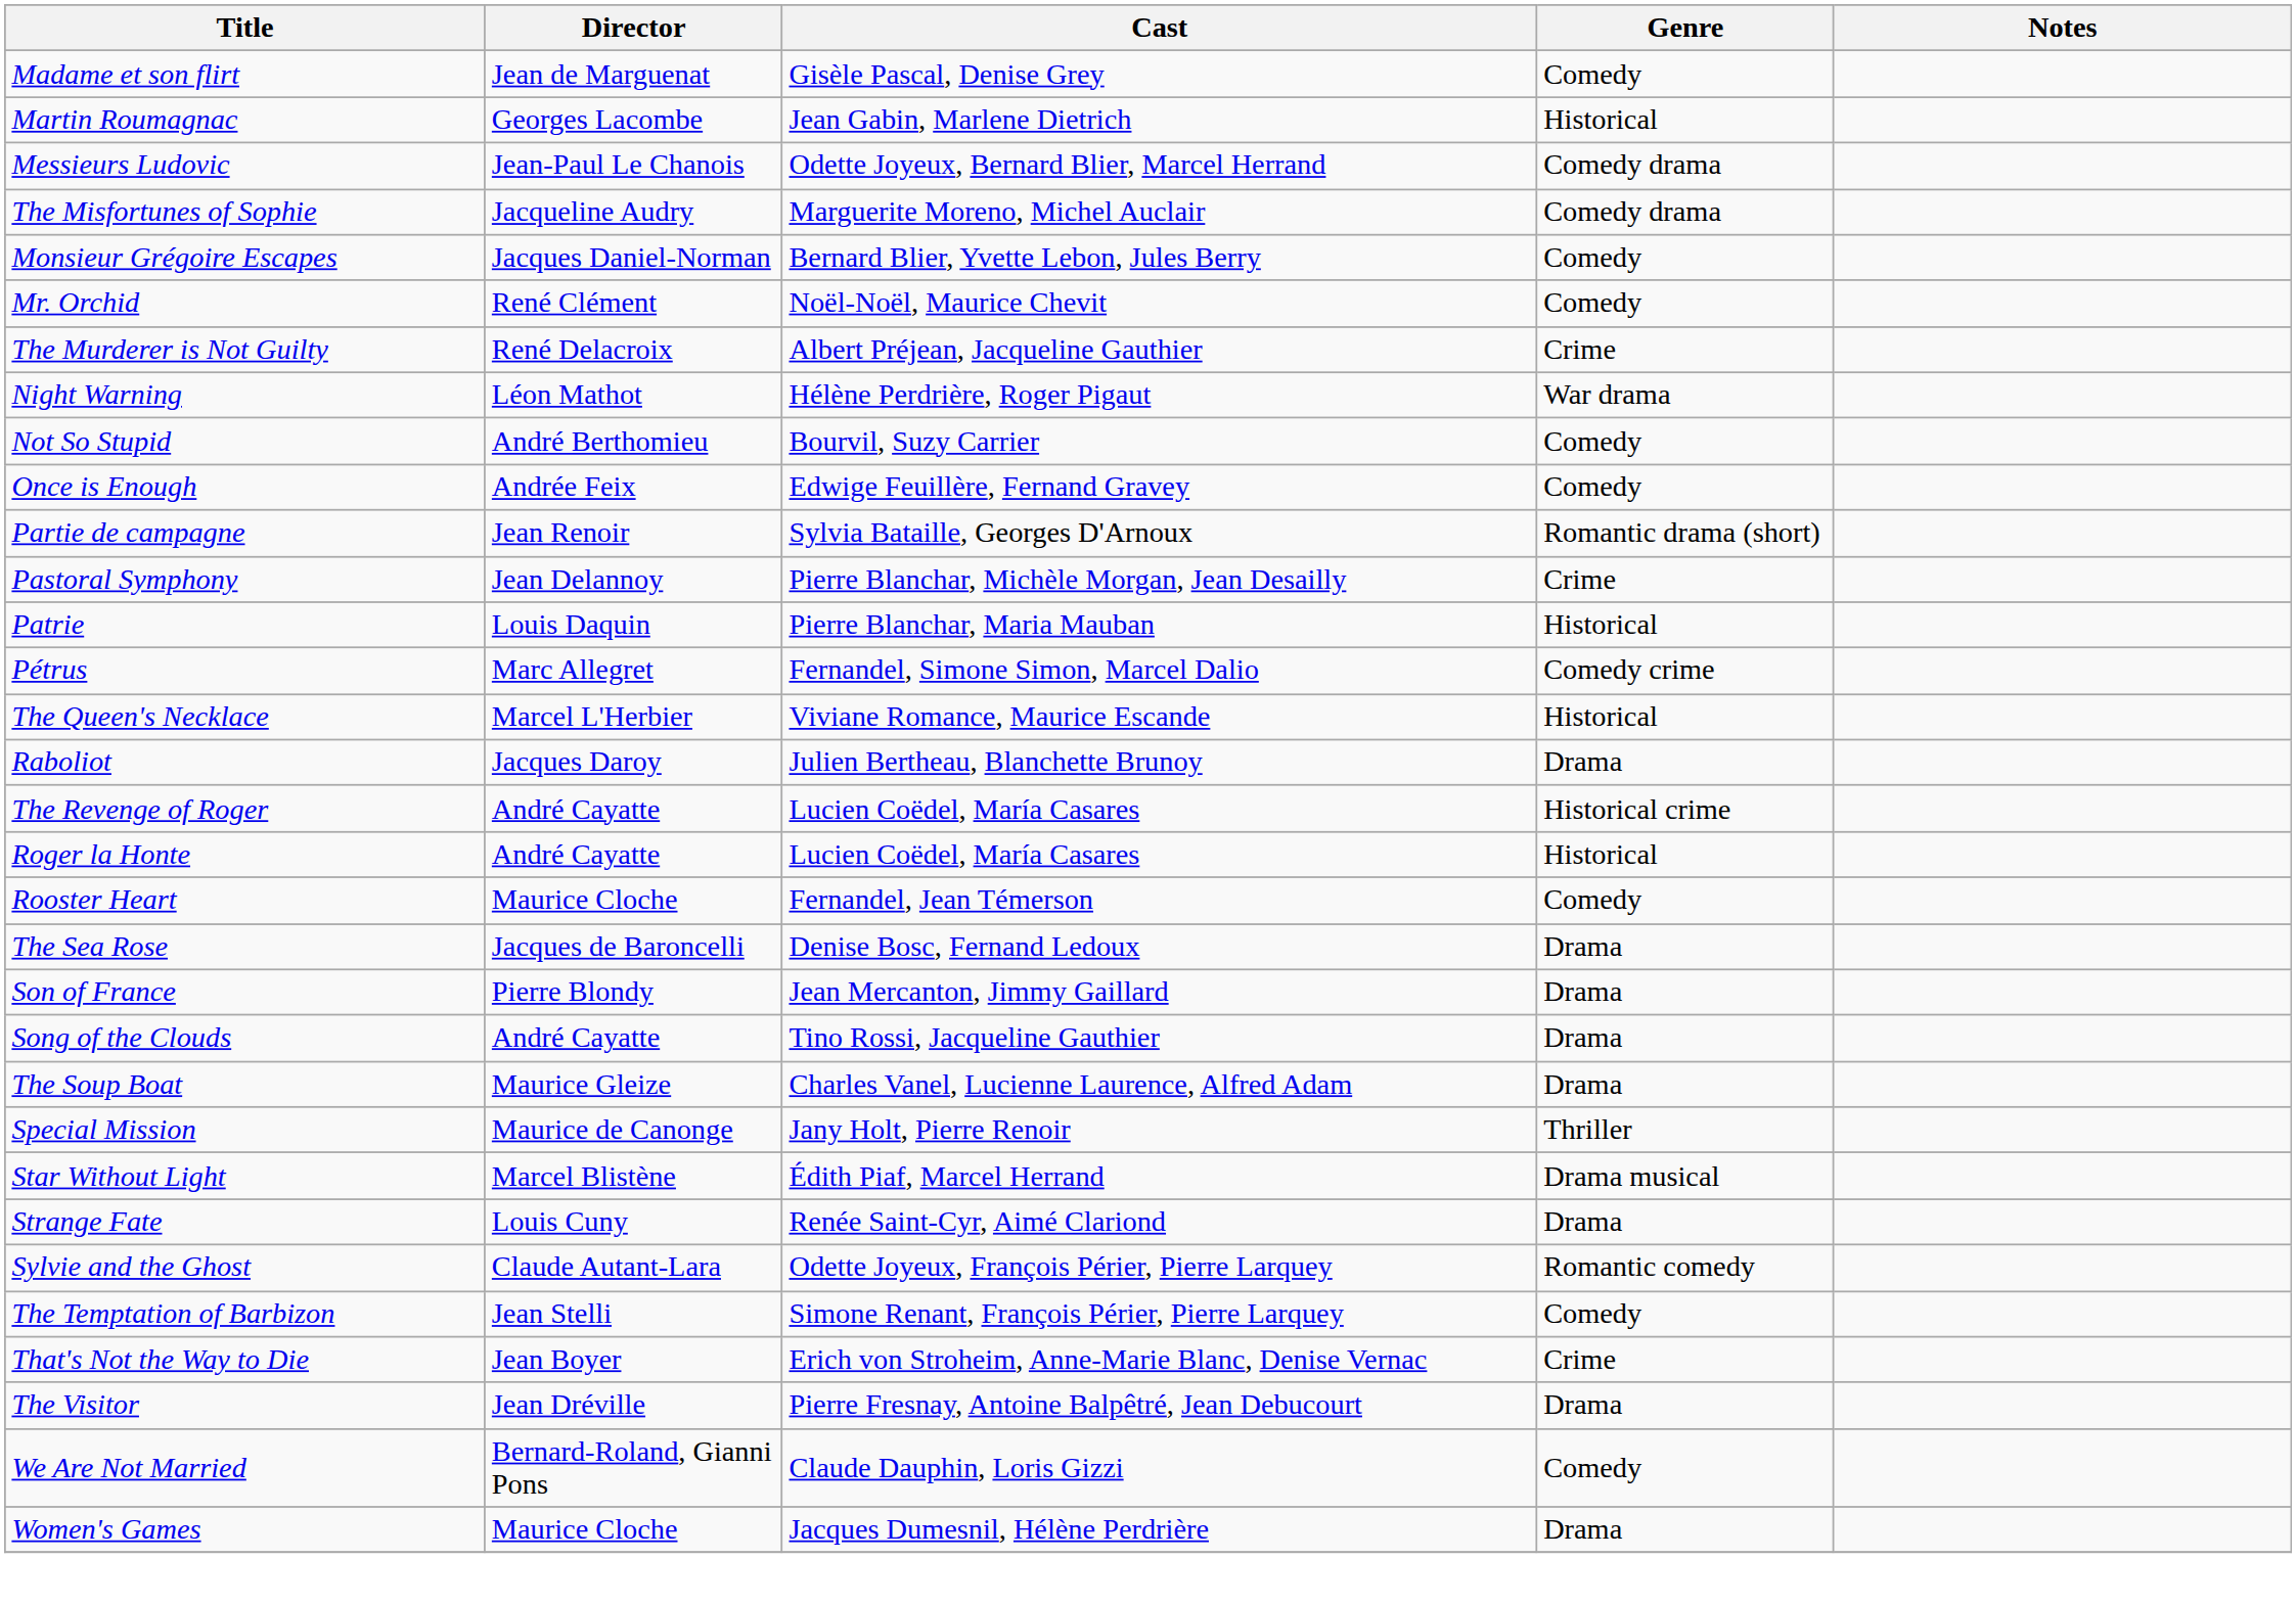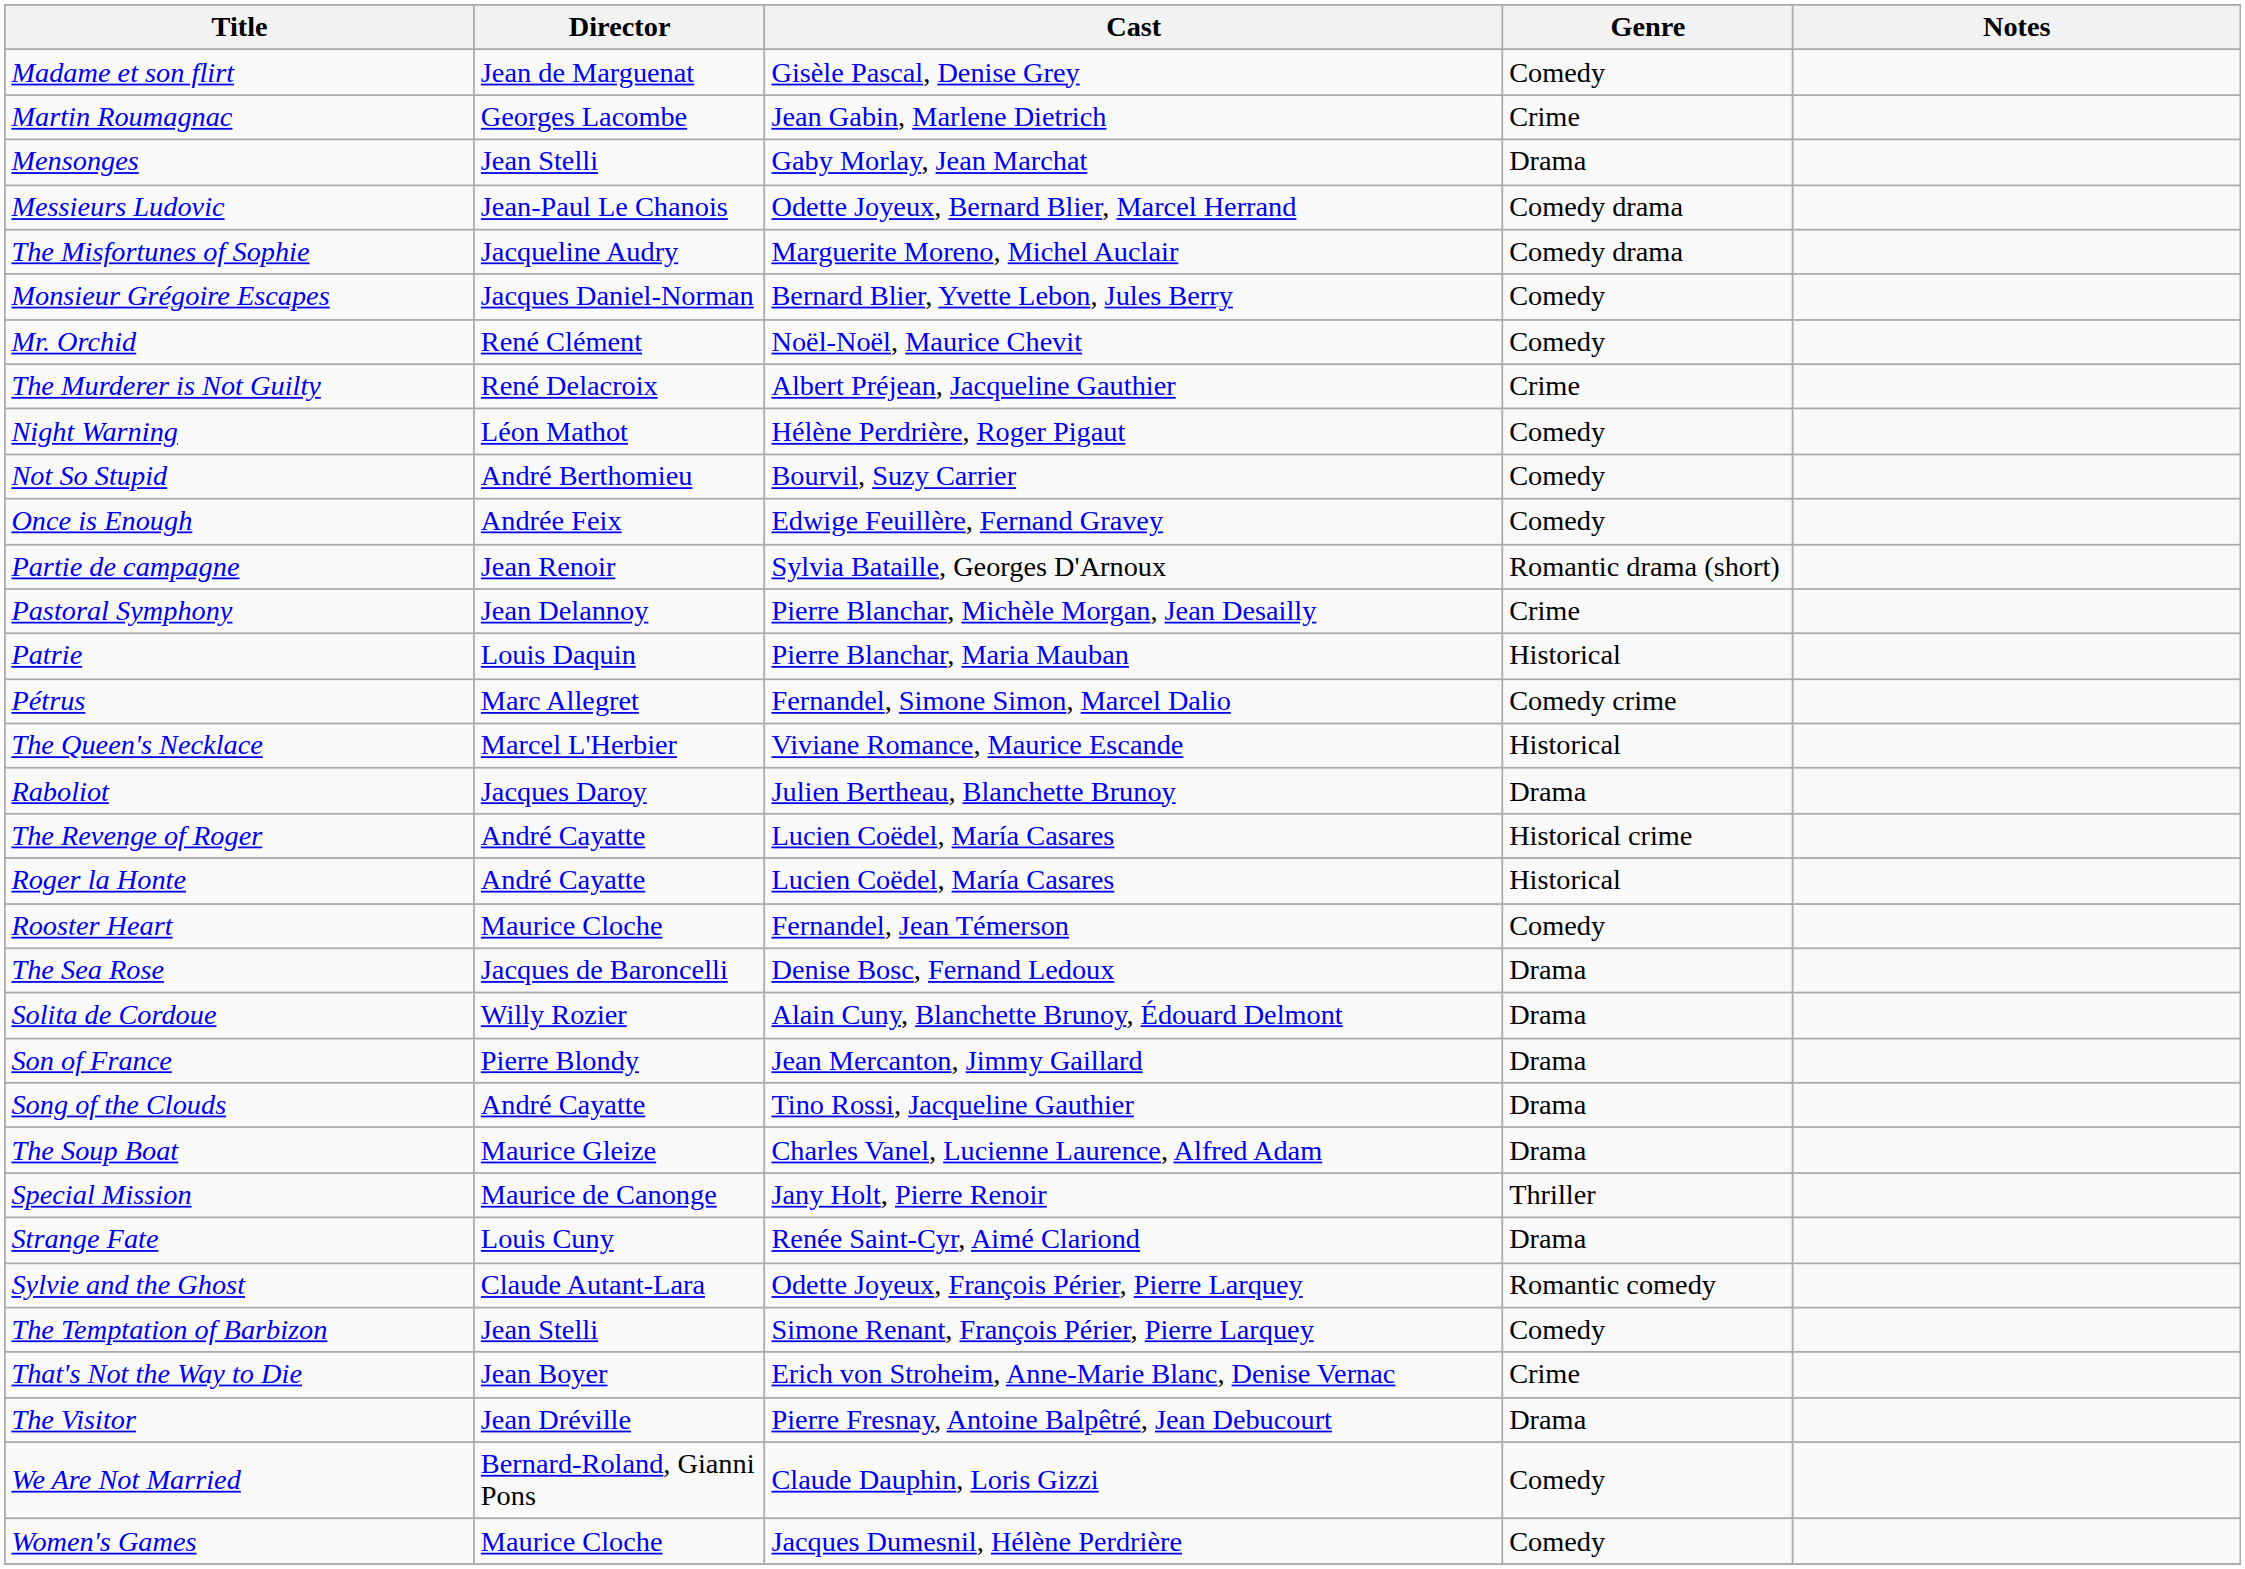Martin Roumagnac | Genre: Historical -> Crime
+ row: Mensonges | Jean Stelli | Gaby Morlay, Jean Marchat | Drama
Night Warning | Genre: War drama -> Comedy
+ row: Solita de Cordoue | Willy Rozier | Alain Cuny, Blanchette Brunoy, Édouard Delmont | Drama
- row: Star Without Light | Marcel Blistène | Édith Piaf, Marcel Herrand | Drama musical
Women's Games | Genre: Drama -> Comedy
